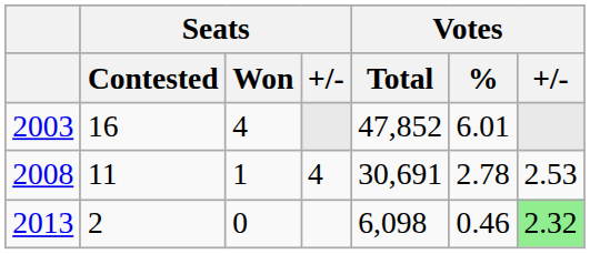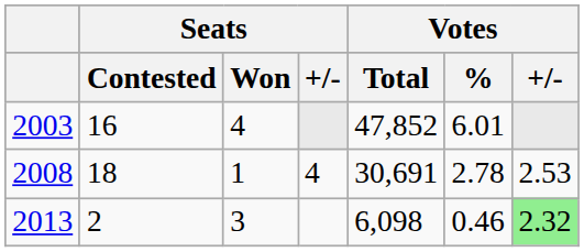2008 | Seats / Contested: 11 -> 18
2013 | Seats / Won: 0 -> 3
